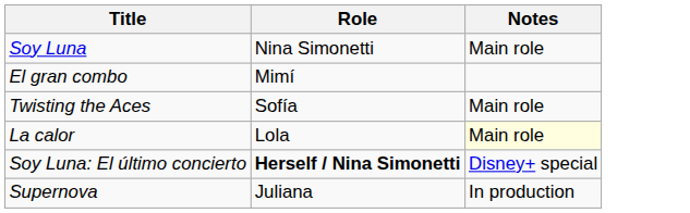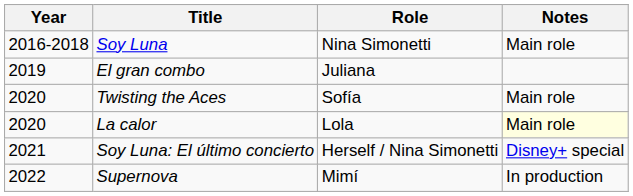+ column: Year | 2016-2018 | 2019 | 2020 | 2020 | 2021 | 2022
El gran combo | Role: Mimí -> Juliana
Soy Luna: El último concierto | Role: bold -> normal
Supernova | Role: Juliana -> Mimí
